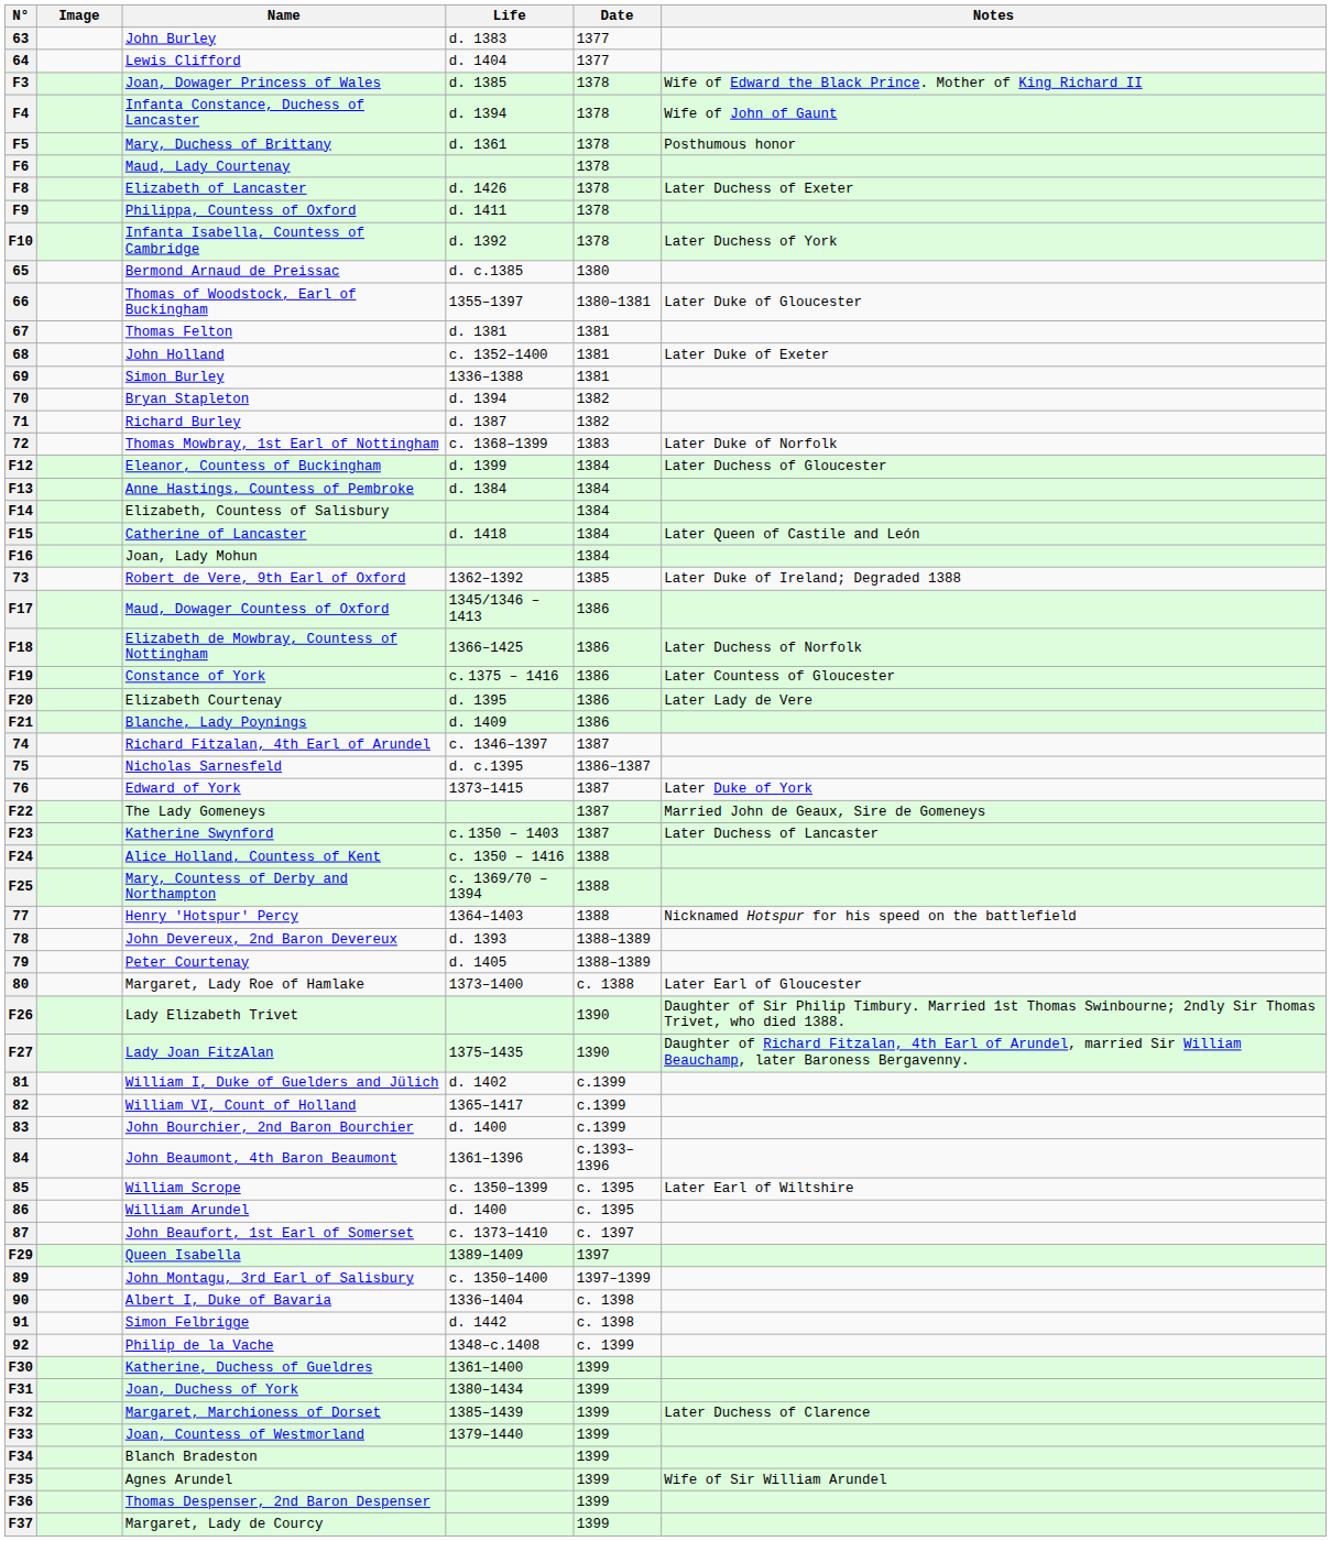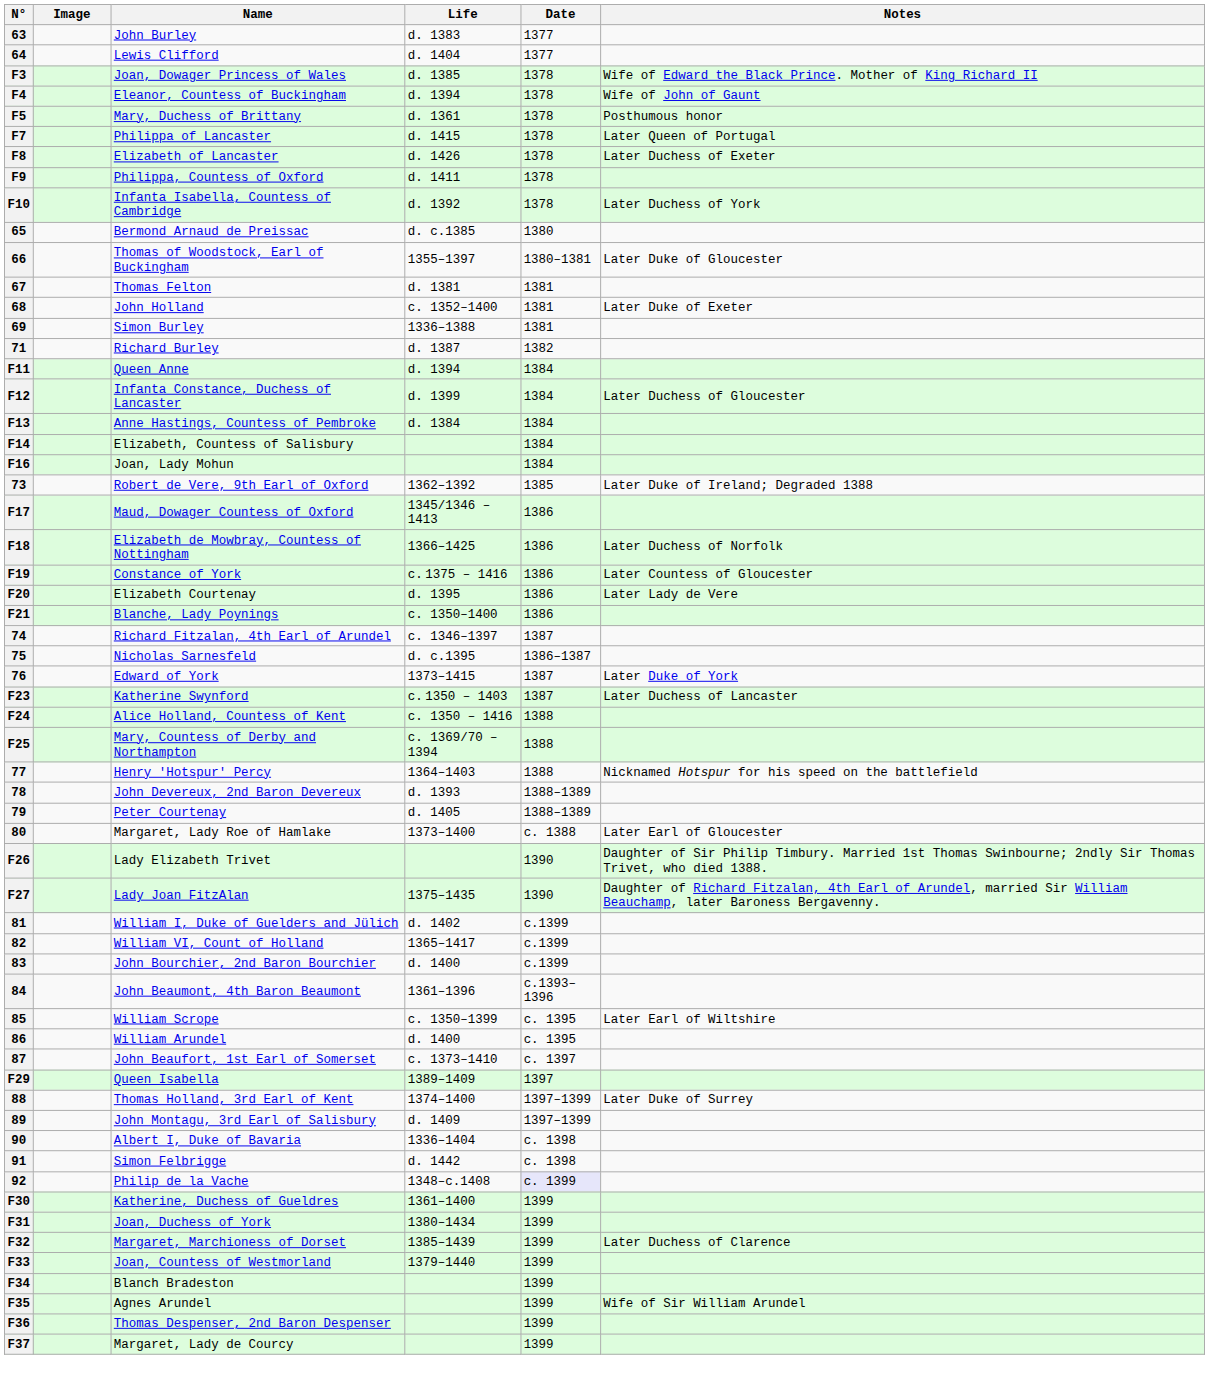F4 | Name: Infanta Constance, Duchess of Lancaster -> Eleanor, Countess of Buckingham
- row: F6 | Maud, Lady Courtenay | 1378
+ row: F7 | Philippa of Lancaster | d. 1415 | 1378 | Later Queen of Portugal
- row: 70 | Bryan Stapleton | d. 1394 | 1382
- row: 72 | Thomas Mowbray, 1st Earl of Nottingham | c. 1368–1399 | 1383 | Later Duke of Norfolk
+ row: F11 | Queen Anne | d. 1394 | 1384
F12 | Name: Eleanor, Countess of Buckingham -> Infanta Constance, Duchess of Lancaster
- row: F15 | Catherine of Lancaster | d. 1418 | 1384 | Later Queen of Castile and León
F21 | Life: d. 1409 -> c. 1350–1400
- row: F22 | The Lady Gomeneys | 1387 | Married John de Geaux, Sire de Gomeneys
+ row: 88 | Thomas Holland, 3rd Earl of Kent | 1374–1400 | 1397–1399 | Later Duke of Surrey
89 | Life: c. 1350–1400 -> d. 1409
92 | Date: no background -> lavender background
